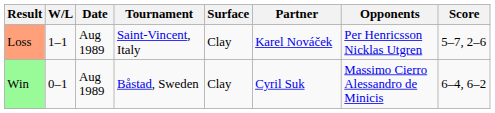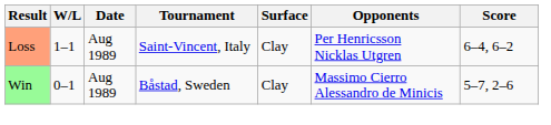- column: Partner | Karel Nováček | Cyril Suk
Loss | Score: 5–7, 2–6 -> 6–4, 6–2
Win | Score: 6–4, 6–2 -> 5–7, 2–6
